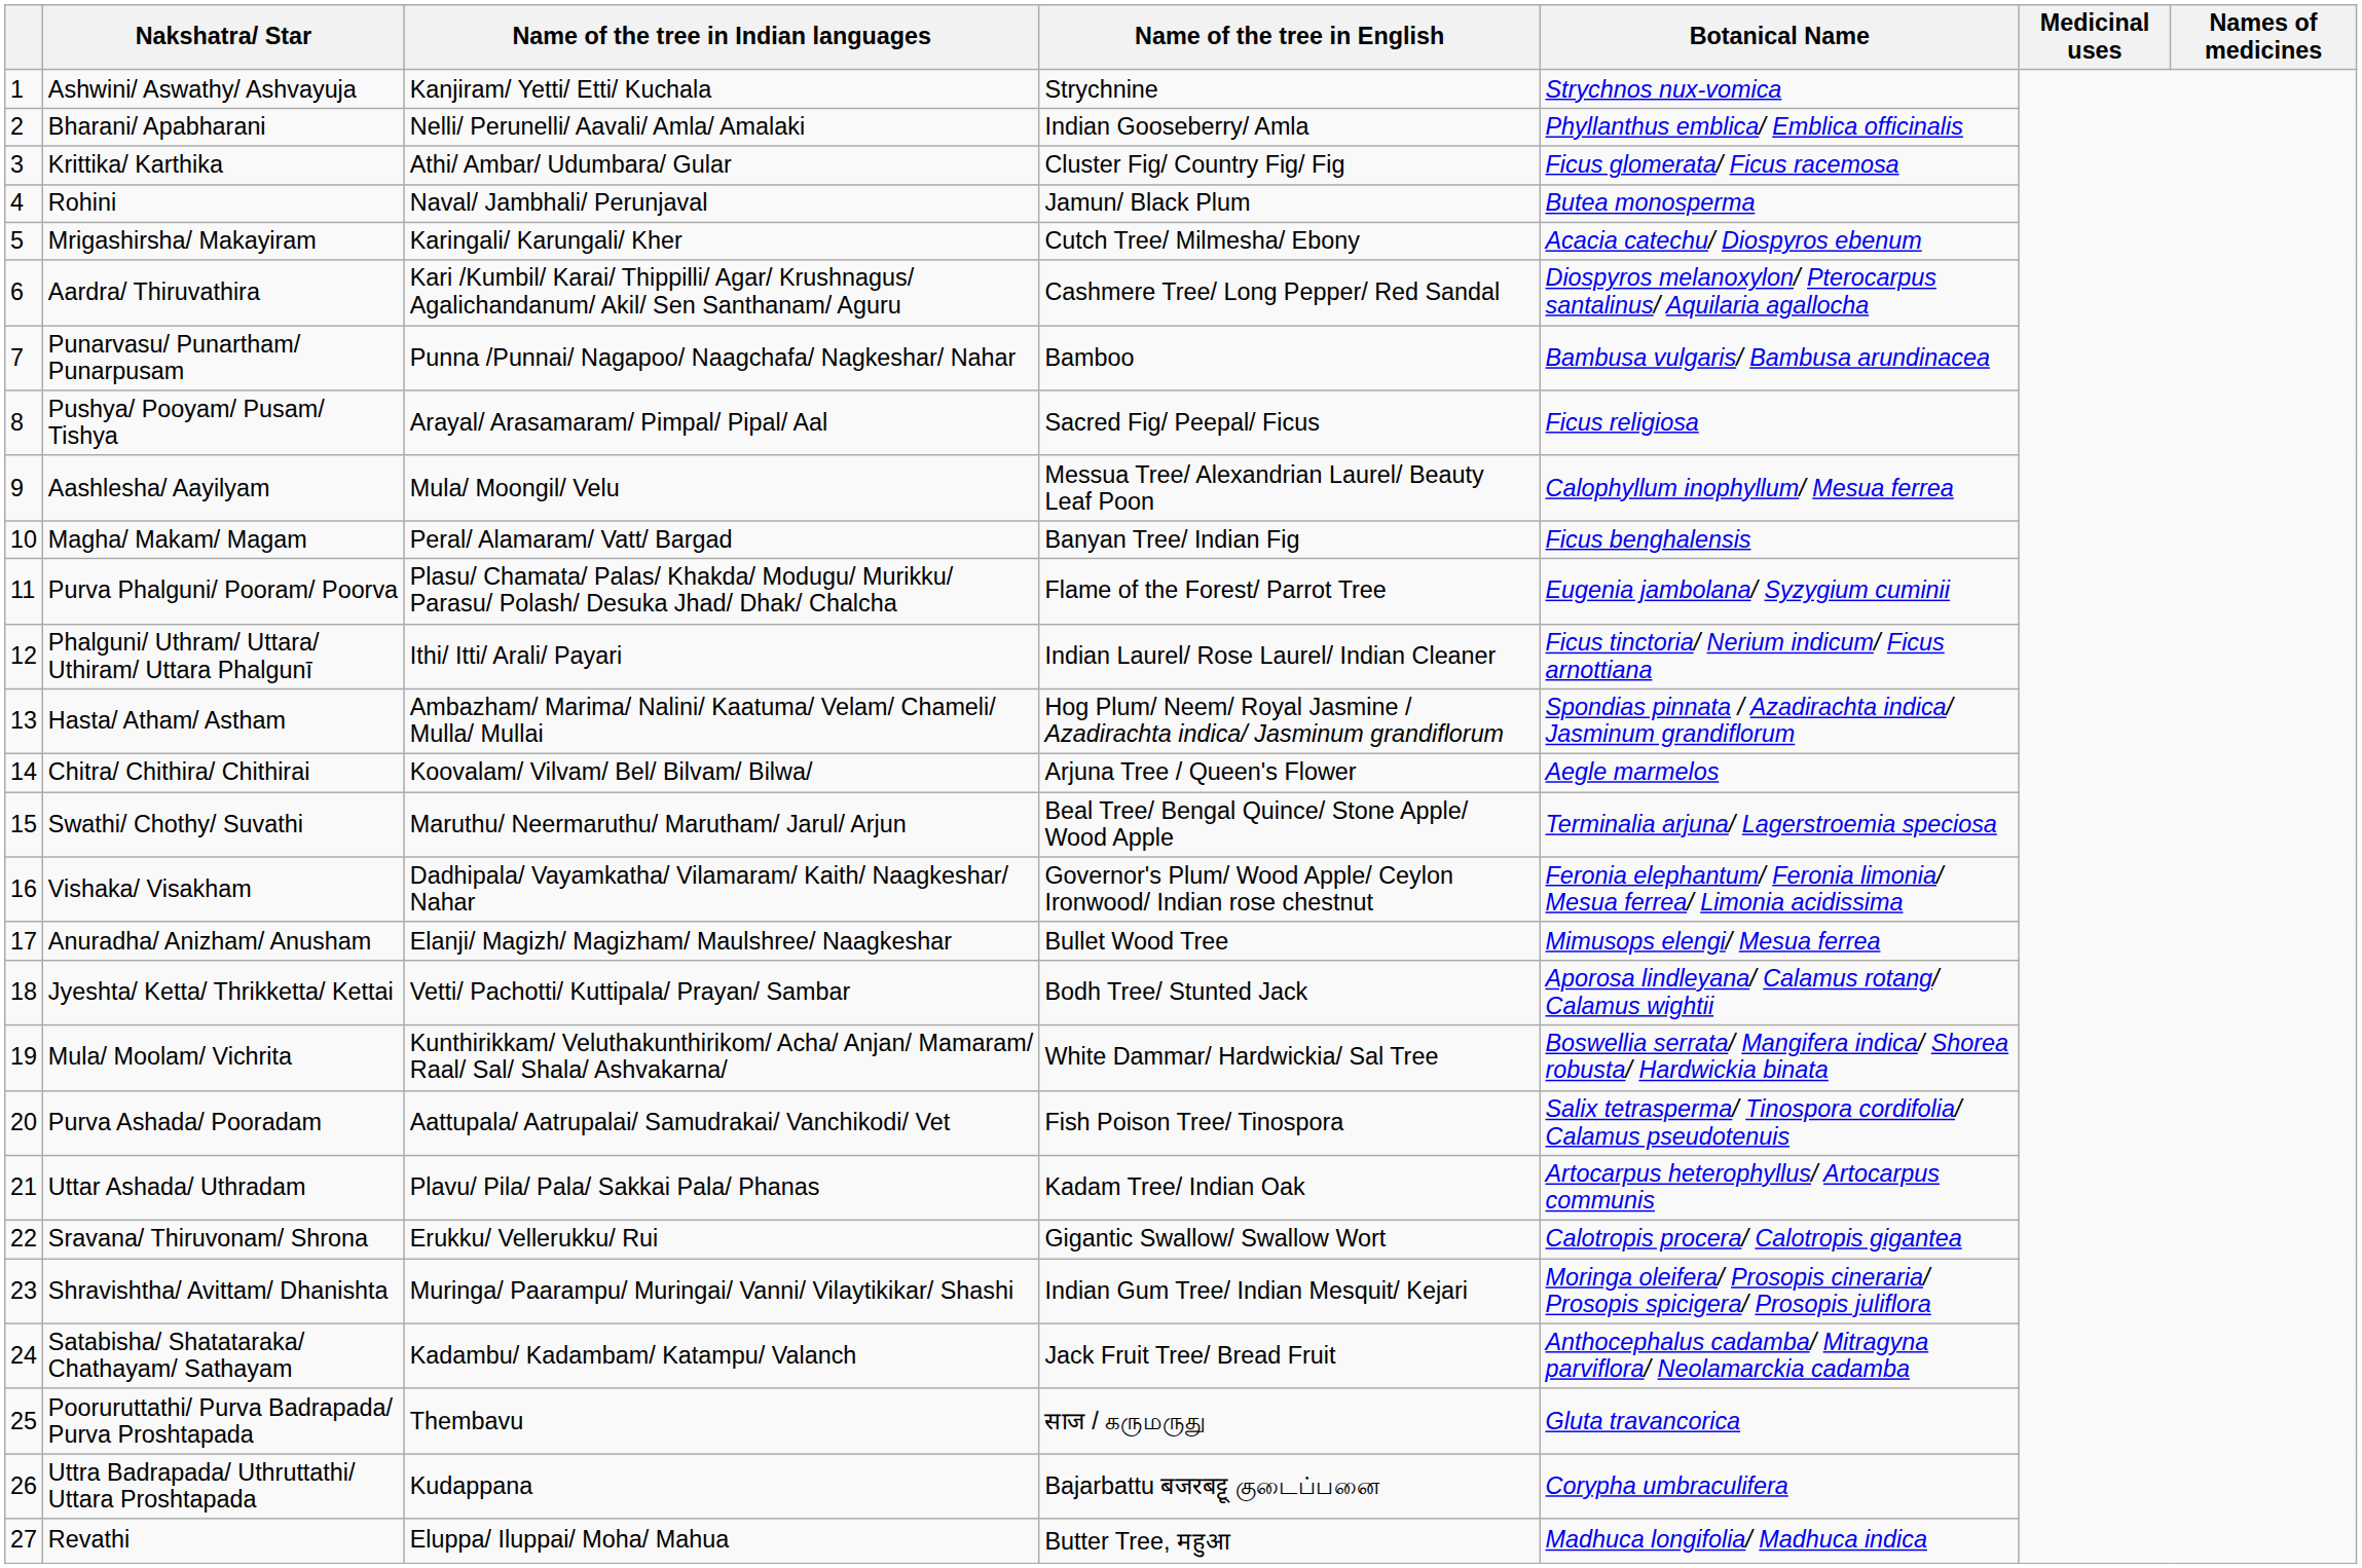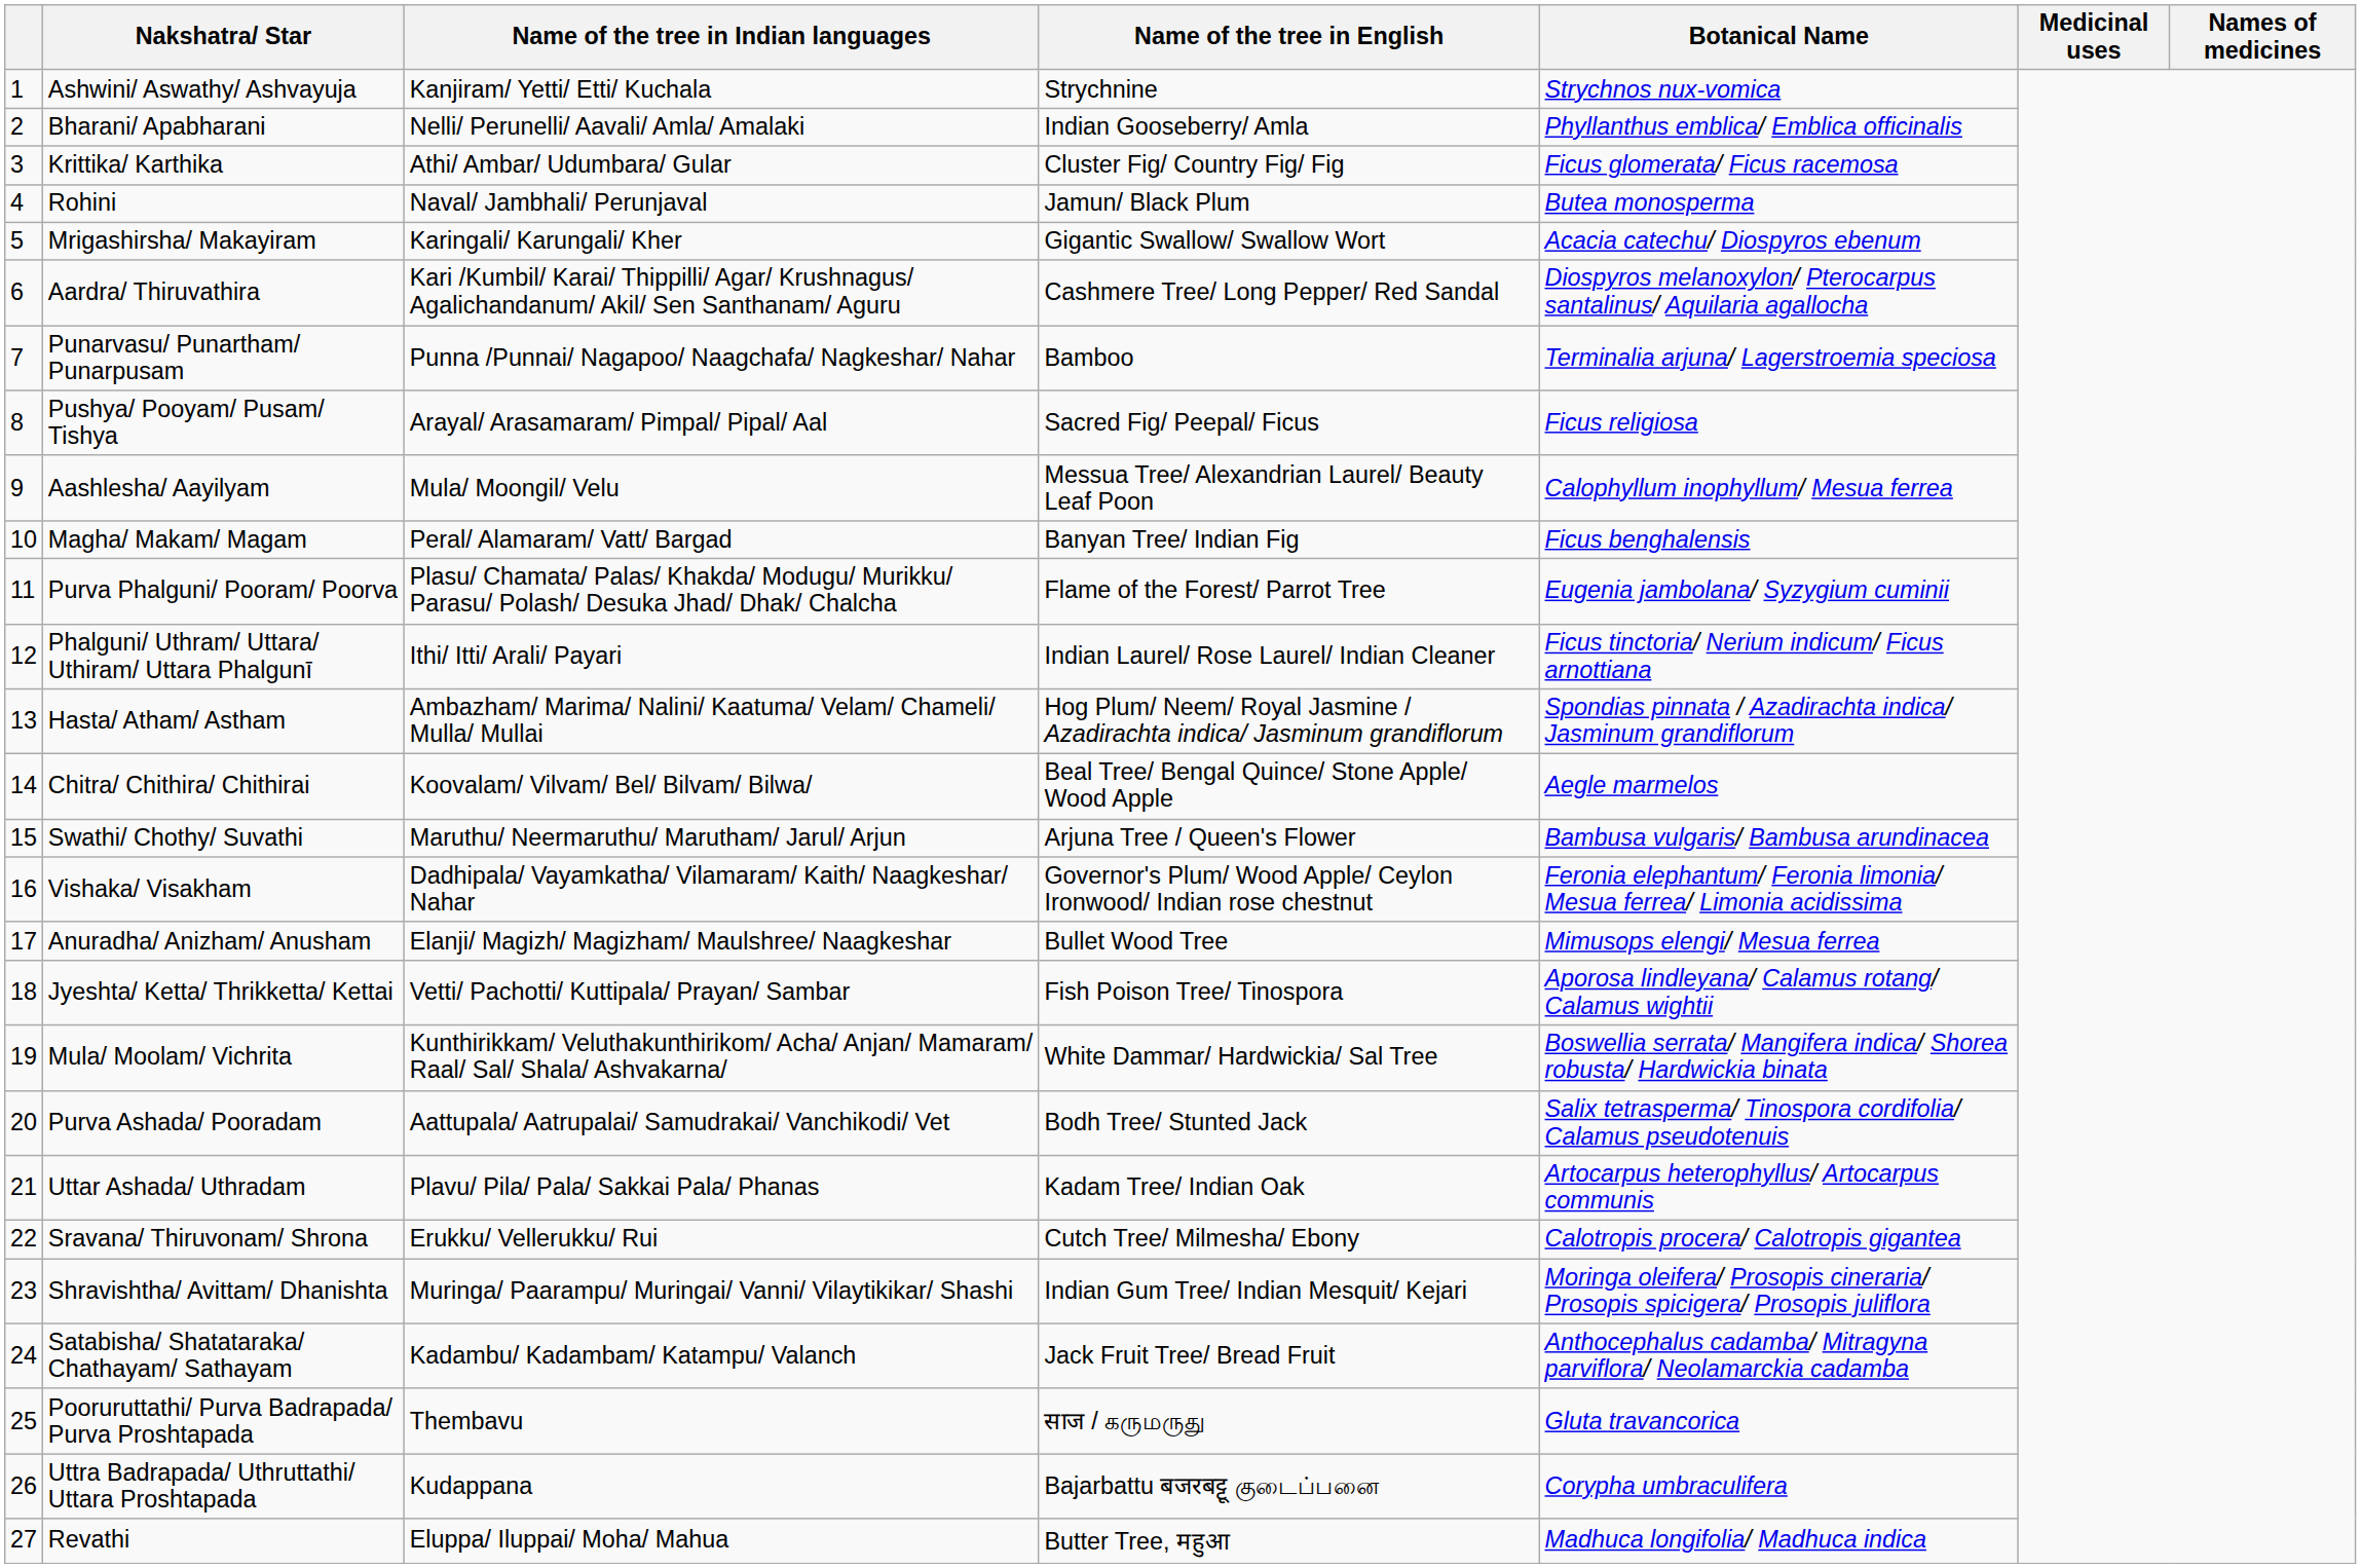Mrigashirsha/ Makayiram | Name of the tree in English: Cutch Tree/ Milmesha/ Ebony -> Gigantic Swallow/ Swallow Wort
Punarvasu/ Punartham/ Punarpusam | Botanical Name: Bambusa vulgaris/ Bambusa arundinacea -> Terminalia arjuna/ Lagerstroemia speciosa
Chitra/ Chithira/ Chithirai | Name of the tree in English: Arjuna Tree / Queen's Flower -> Beal Tree/ Bengal Quince/ Stone Apple/ Wood Apple
Swathi/ Chothy/ Suvathi | Name of the tree in English: Beal Tree/ Bengal Quince/ Stone Apple/ Wood Apple -> Arjuna Tree / Queen's Flower
Swathi/ Chothy/ Suvathi | Botanical Name: Terminalia arjuna/ Lagerstroemia speciosa -> Bambusa vulgaris/ Bambusa arundinacea
Jyeshta/ Ketta/ Thrikketta/ Kettai | Name of the tree in English: Bodh Tree/ Stunted Jack -> Fish Poison Tree/ Tinospora
Purva Ashada/ Pooradam | Name of the tree in English: Fish Poison Tree/ Tinospora -> Bodh Tree/ Stunted Jack
Sravana/ Thiruvonam/ Shrona | Name of the tree in English: Gigantic Swallow/ Swallow Wort -> Cutch Tree/ Milmesha/ Ebony
